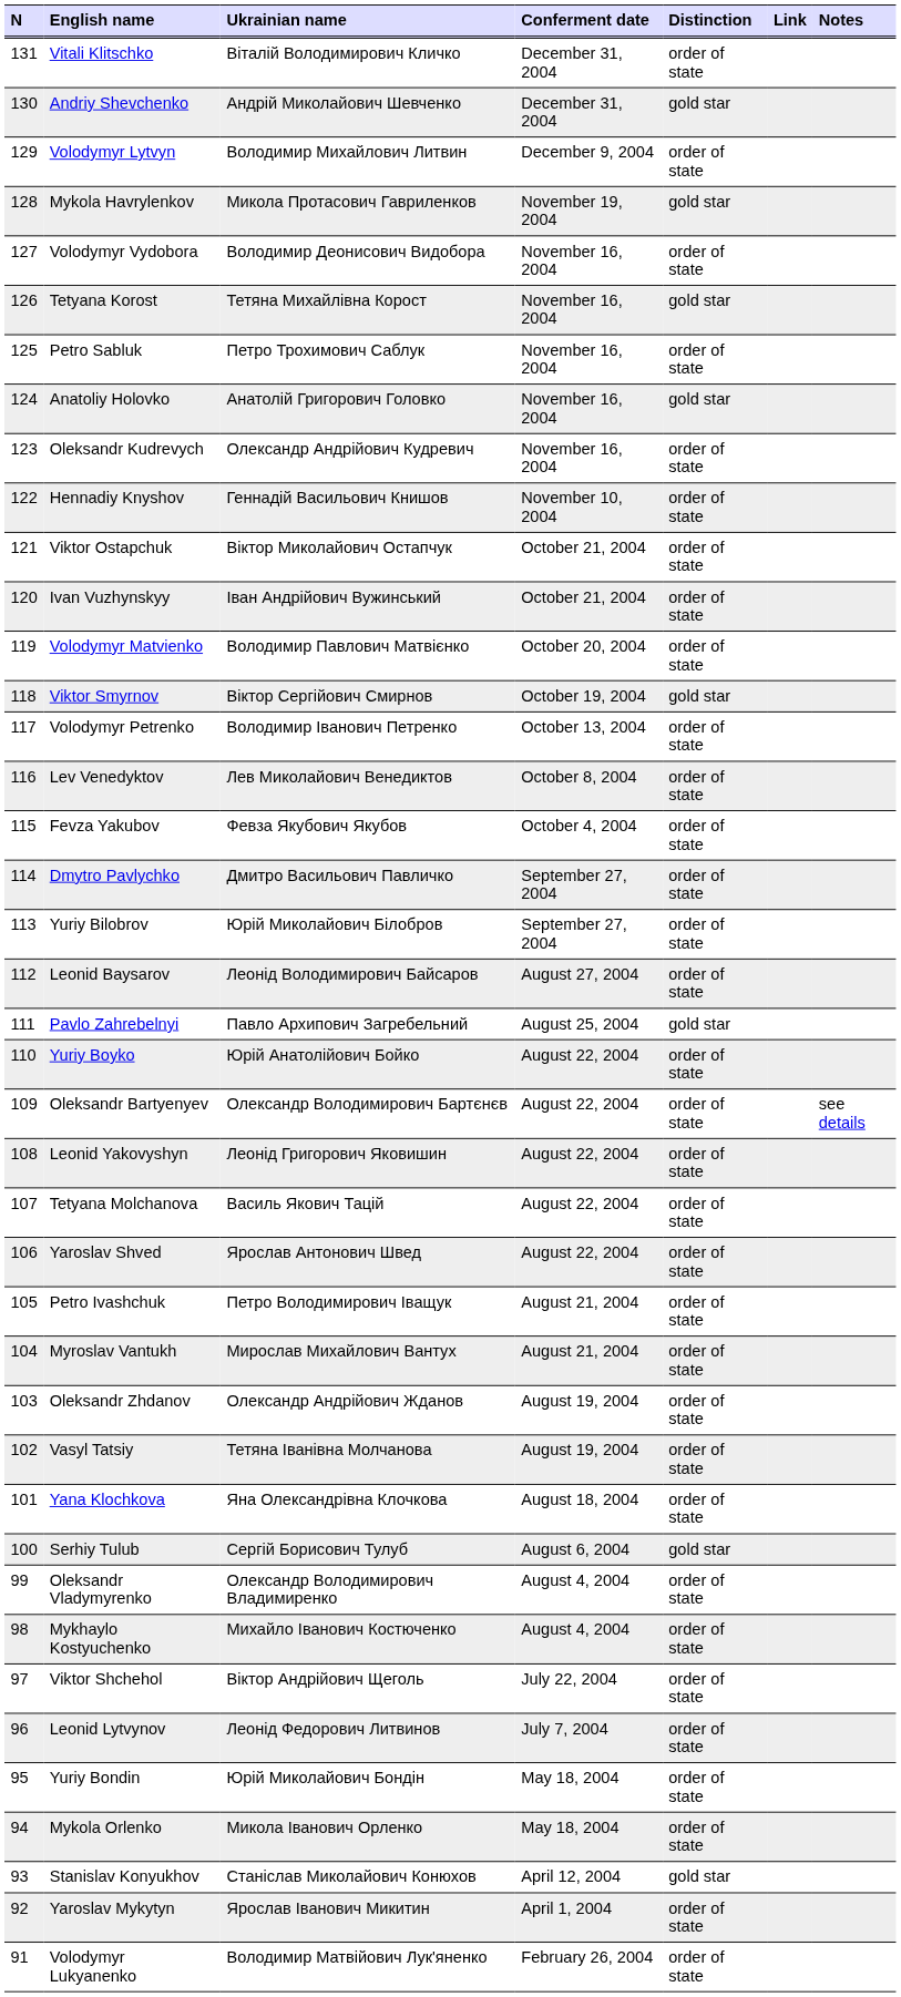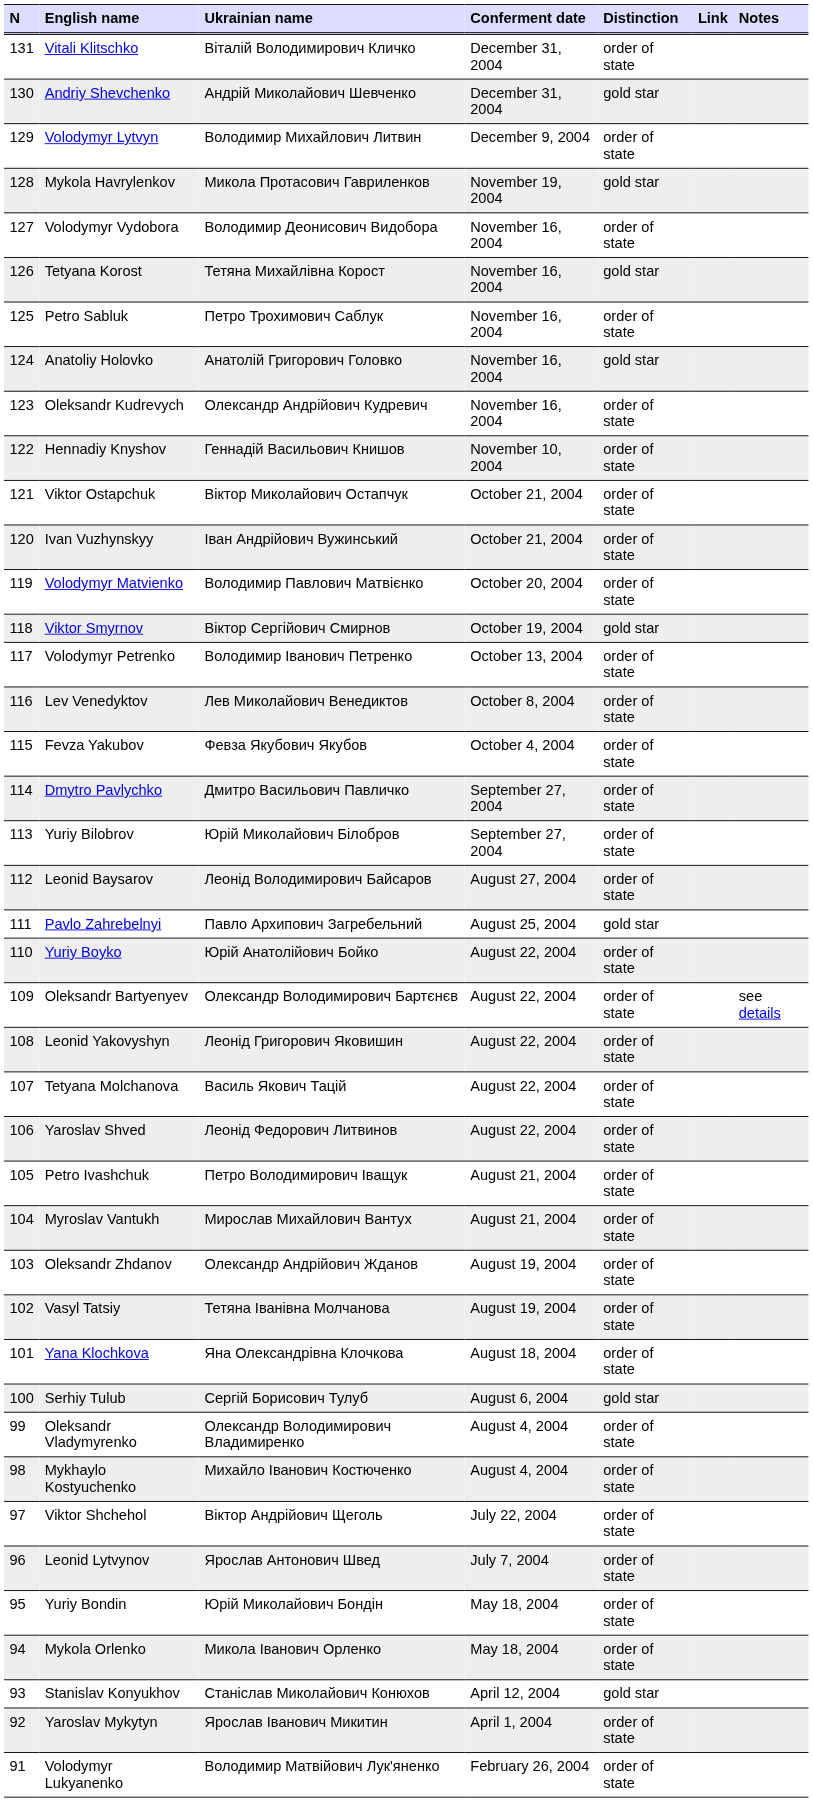Yaroslav Shved | Ukrainian name: Ярослав Антонович Швед -> Леонід Федорович Литвинов
Leonid Lytvynov | Ukrainian name: Леонід Федорович Литвинов -> Ярослав Антонович Швед
